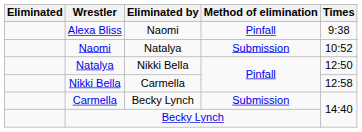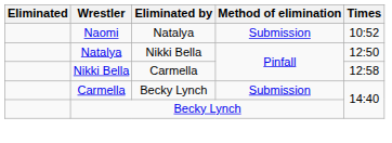- row: Alexa Bliss | Naomi | Pinfall | 9:38
